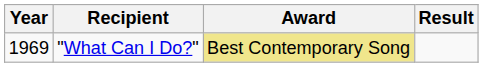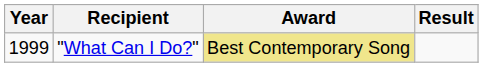"What Can I Do?" | Year: 1969 -> 1999
